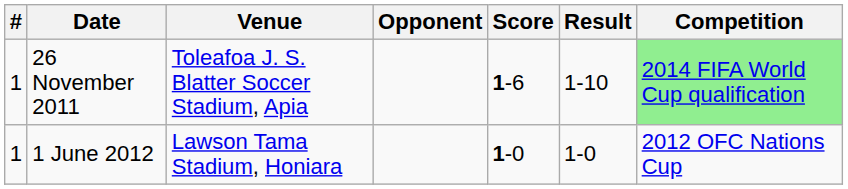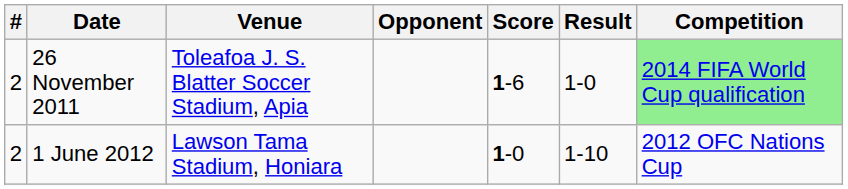26 November 2011 | #: 1 -> 2
26 November 2011 | Result: 1-10 -> 1-0
1 June 2012 | #: 1 -> 2
1 June 2012 | Result: 1-0 -> 1-10
